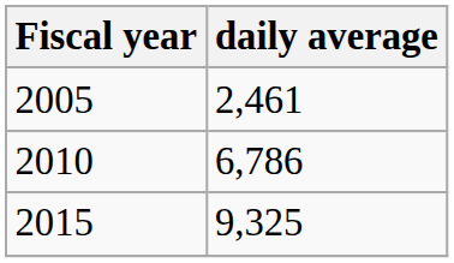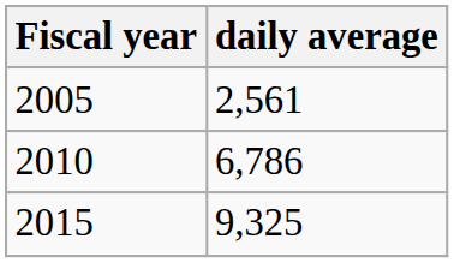2005 | daily average: 2,461 -> 2,561
